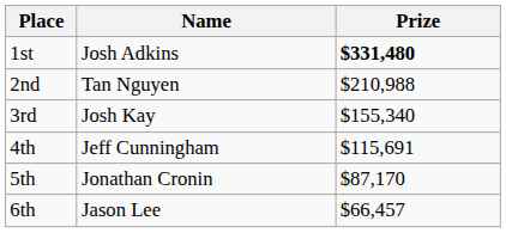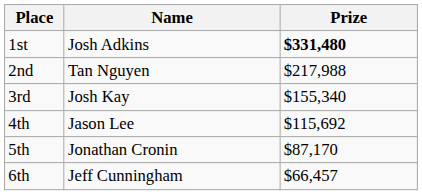2nd | Prize: $210,988 -> $217,988
4th | Name: Jeff Cunningham -> Jason Lee
4th | Prize: $115,691 -> $115,692
6th | Name: Jason Lee -> Jeff Cunningham
